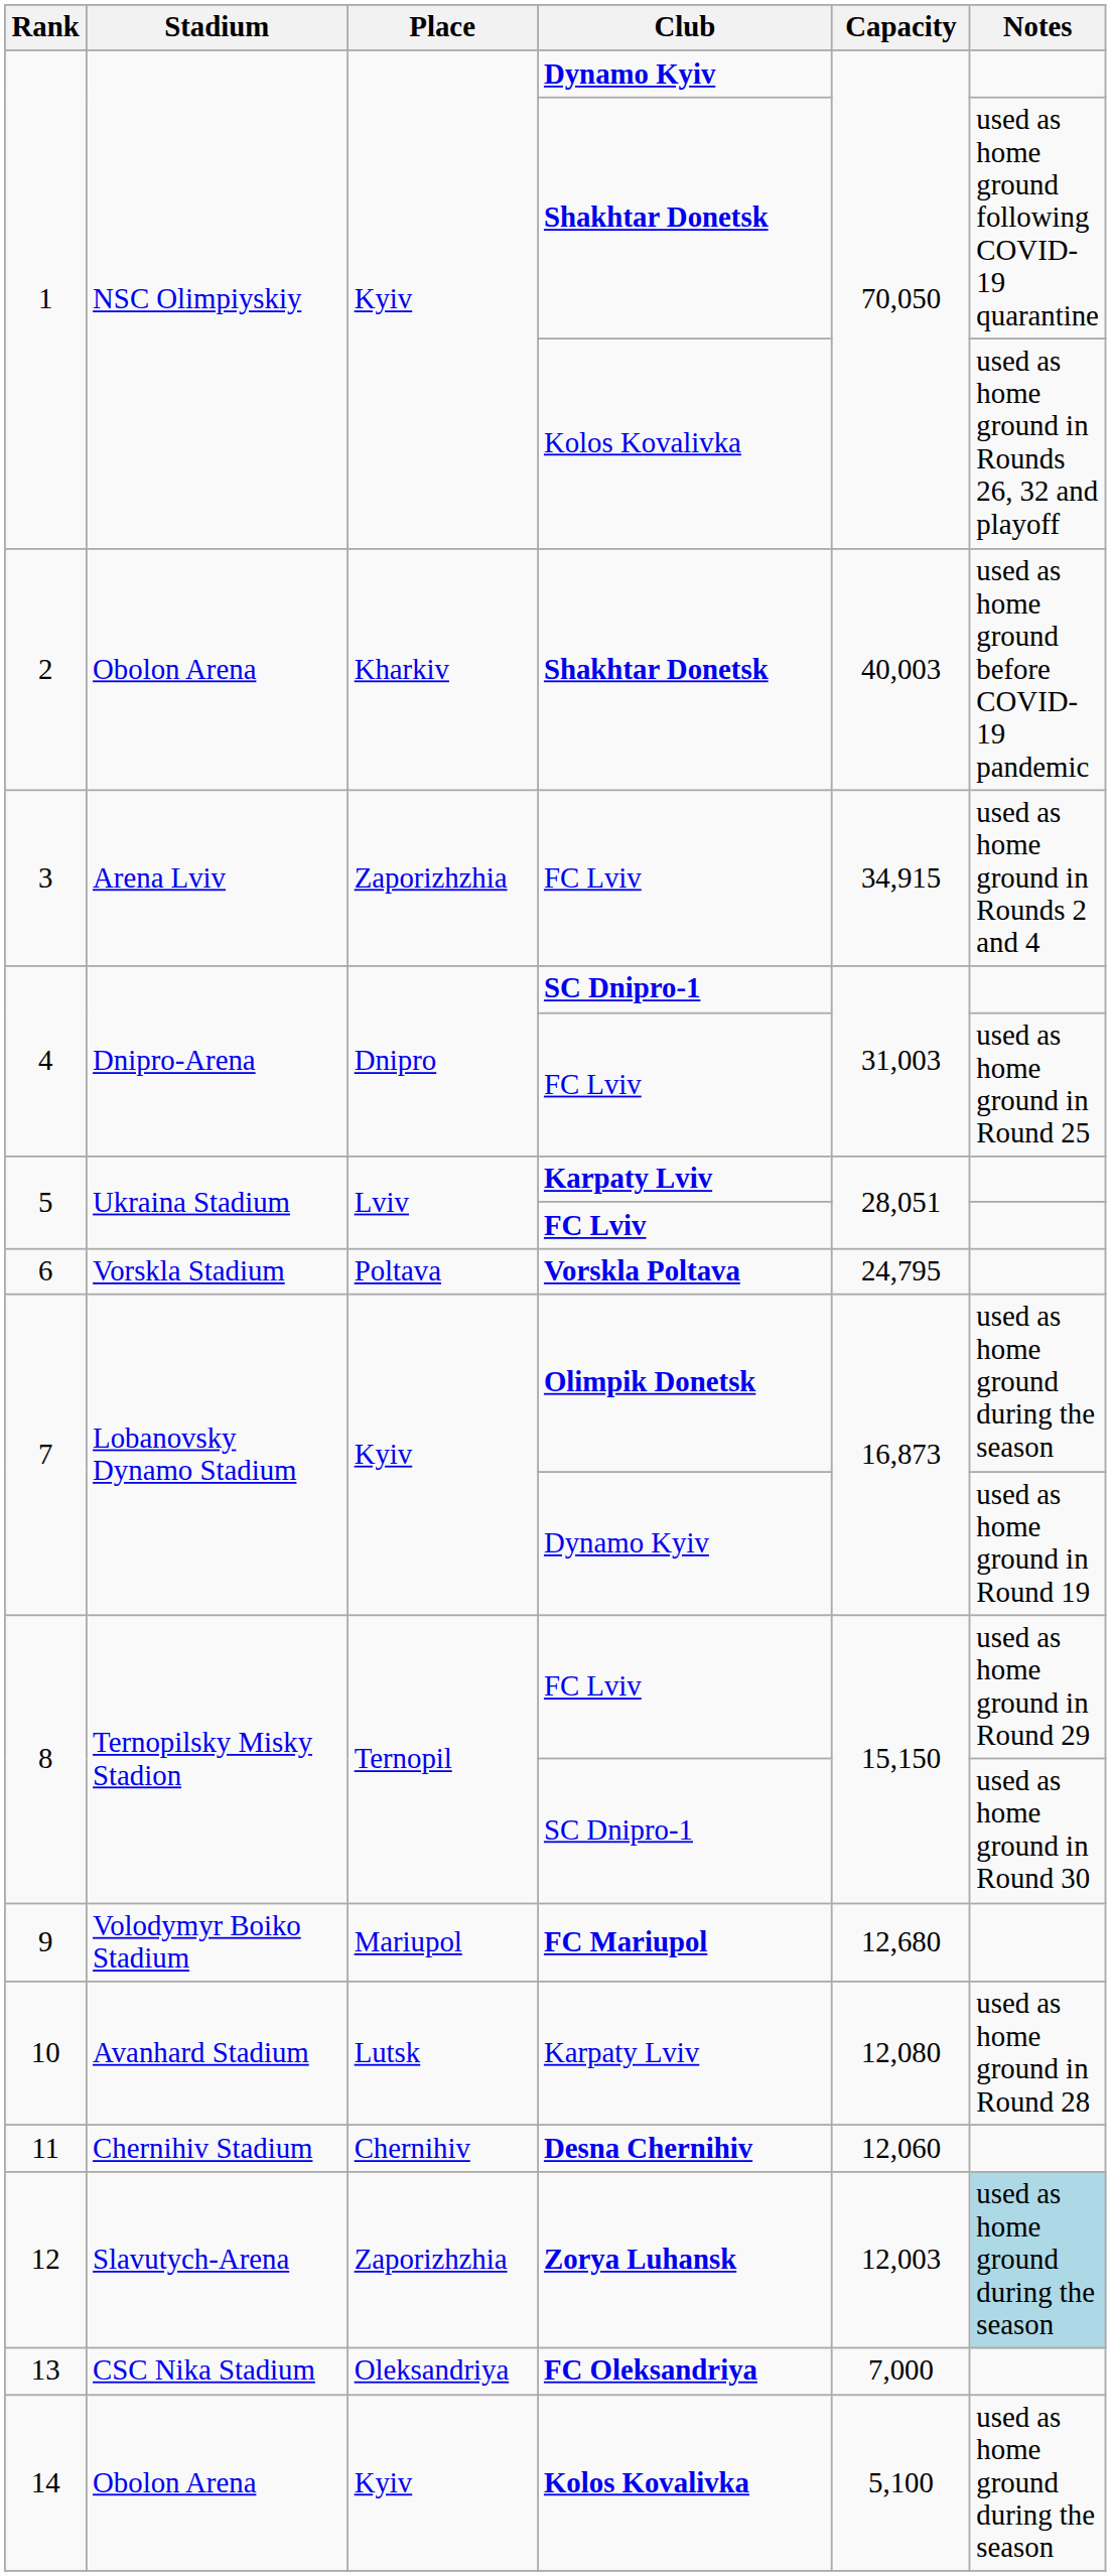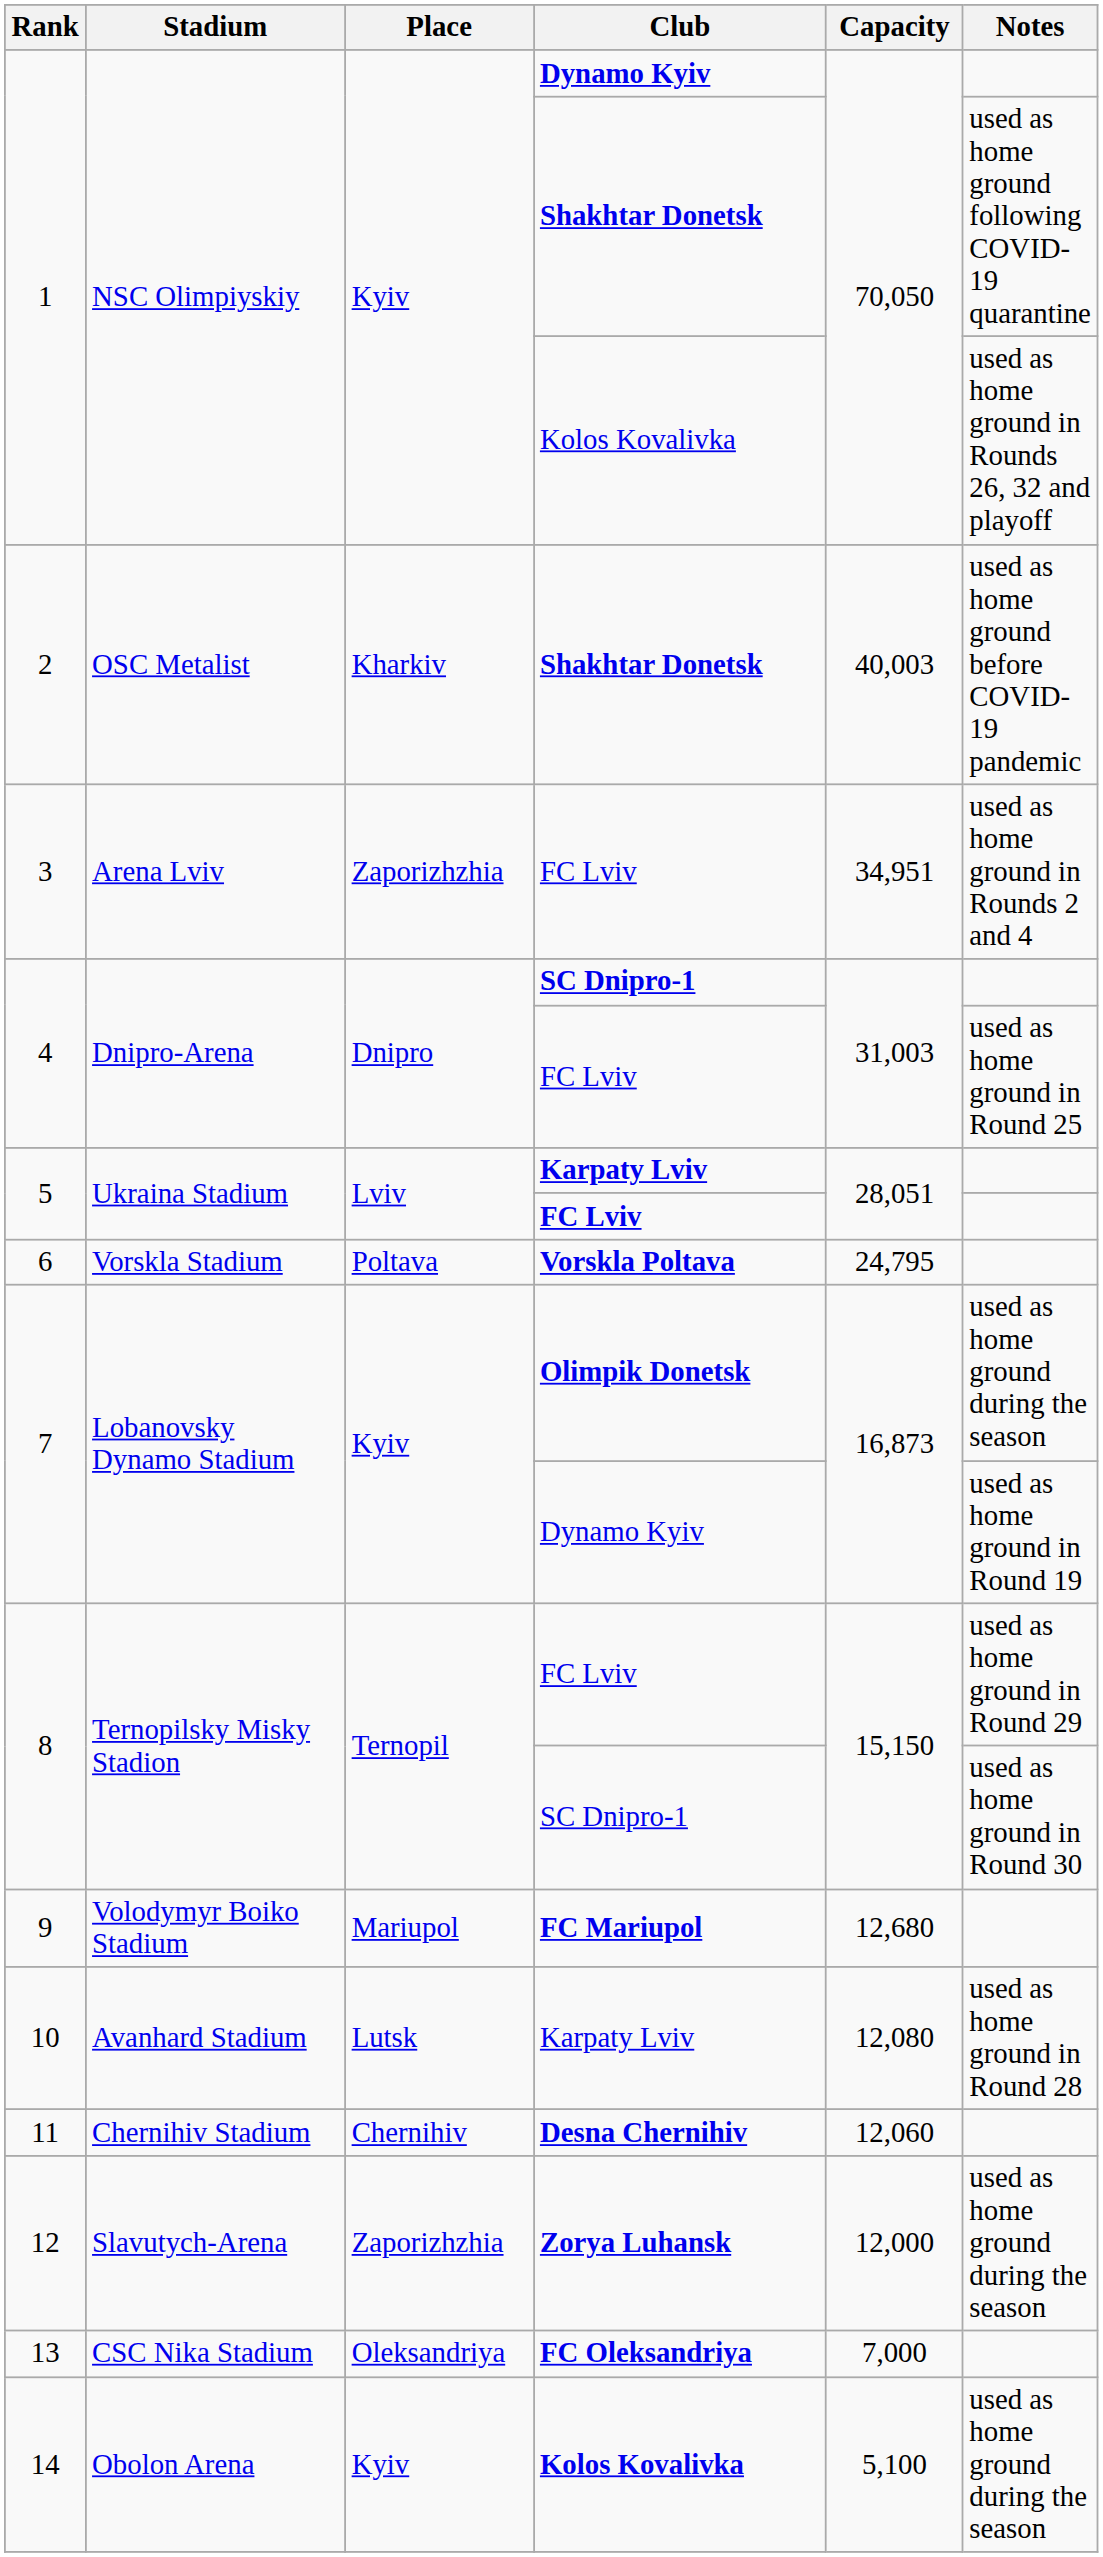2 | Stadium: Obolon Arena -> OSC Metalist
3 | Capacity: 34,915 -> 34,951
12 | Capacity: 12,003 -> 12,000
12 | Notes: lightblue background -> no background
